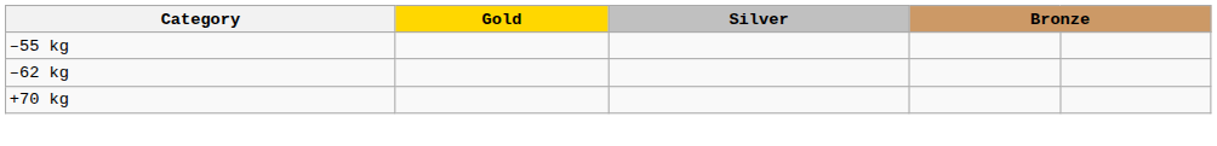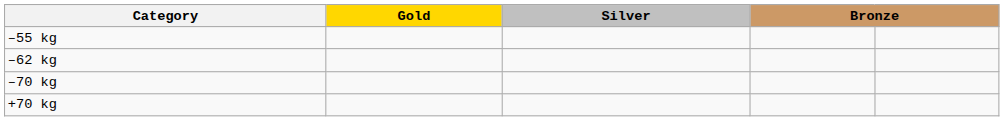+ row: –70 kg
